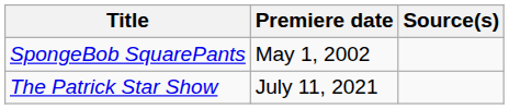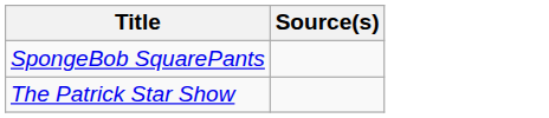- column: Premiere date | May 1, 2002 | July 11, 2021
